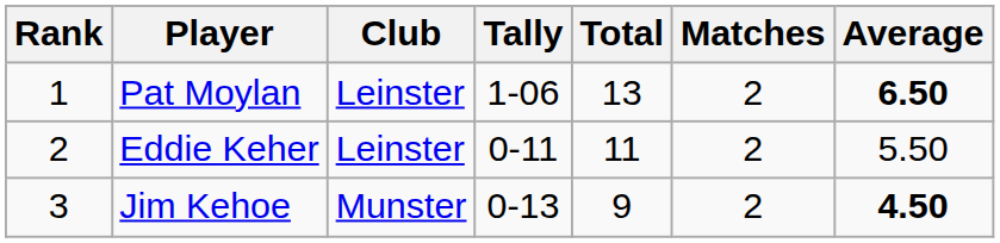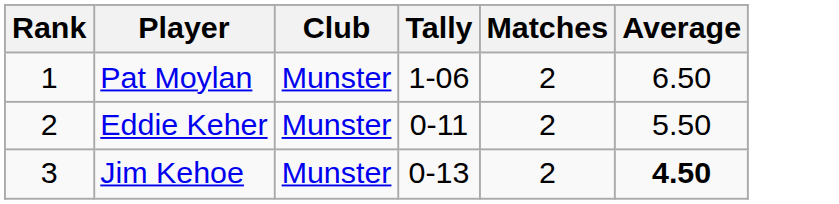- column: Total | 13 | 11 | 9
Pat Moylan | Club: Leinster -> Munster
Pat Moylan | Average: bold -> normal
Eddie Keher | Club: Leinster -> Munster
